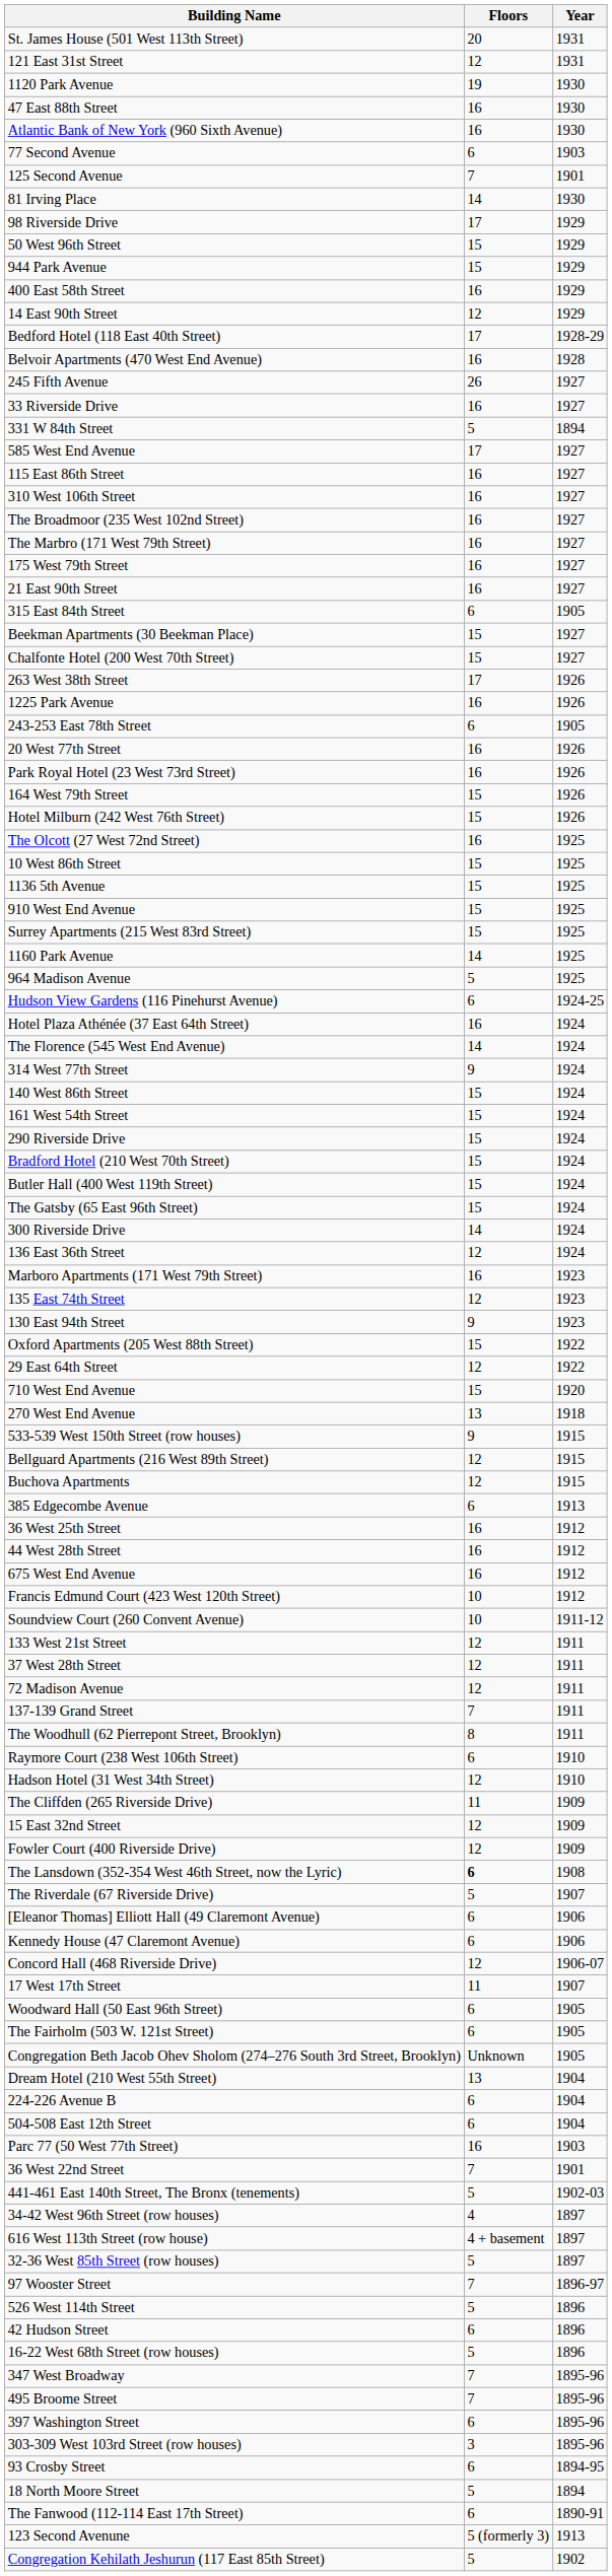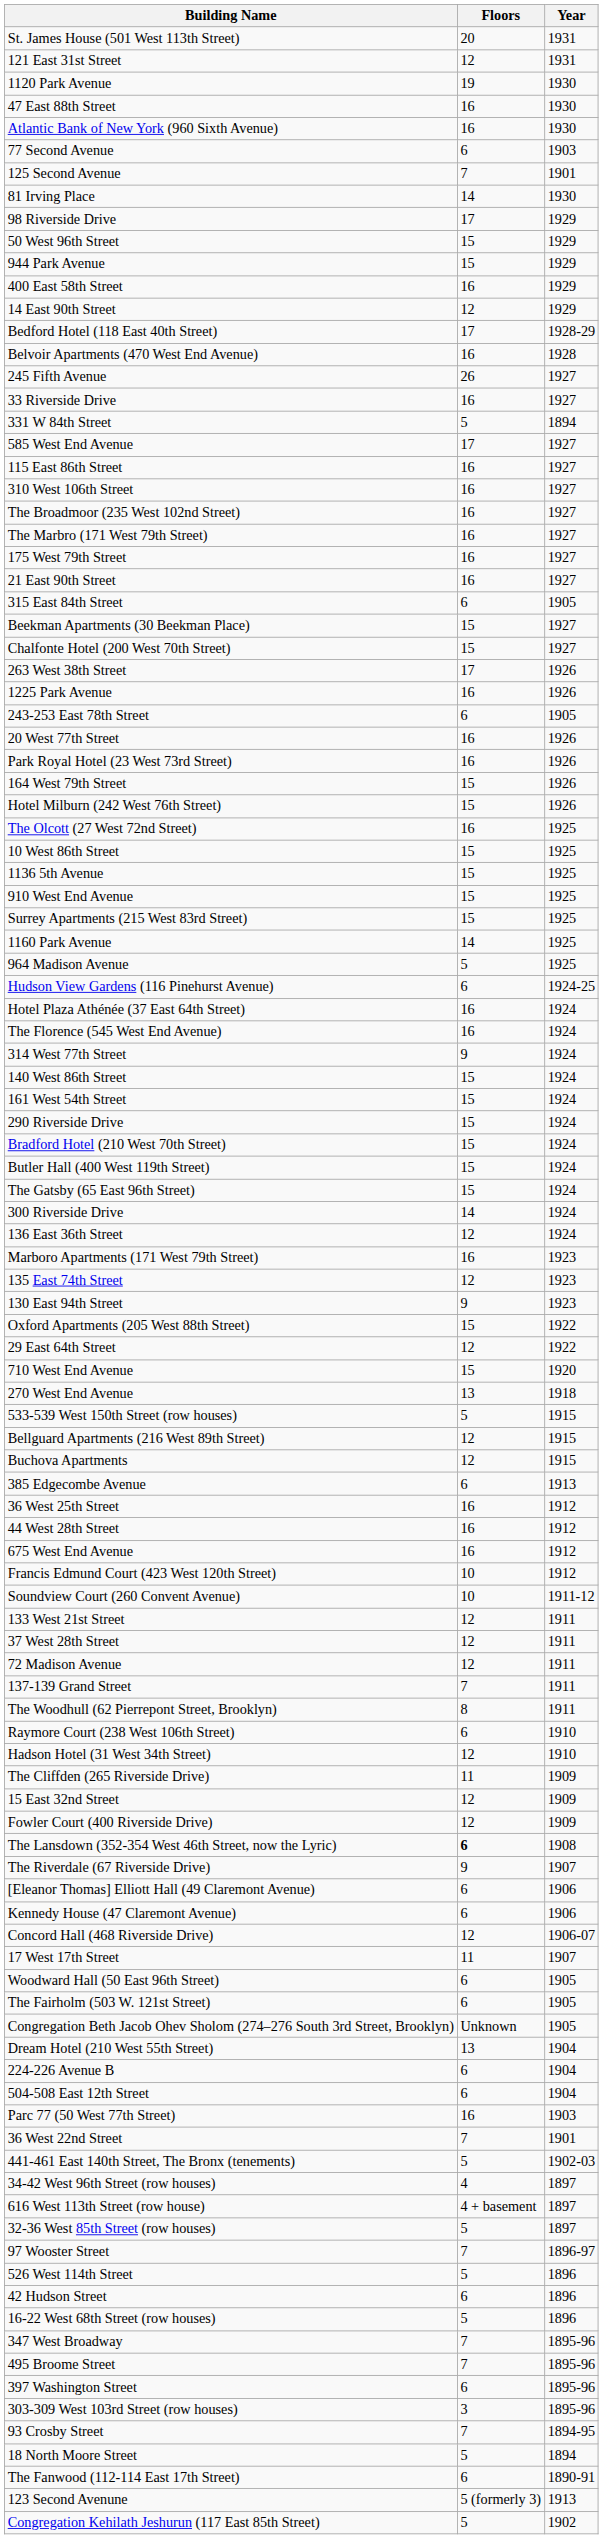The Florence (545 West End Avenue) | Floors: 14 -> 16
533-539 West 150th Street (row houses) | Floors: 9 -> 5
The Riverdale (67 Riverside Drive) | Floors: 5 -> 9
93 Crosby Street | Floors: 6 -> 7
